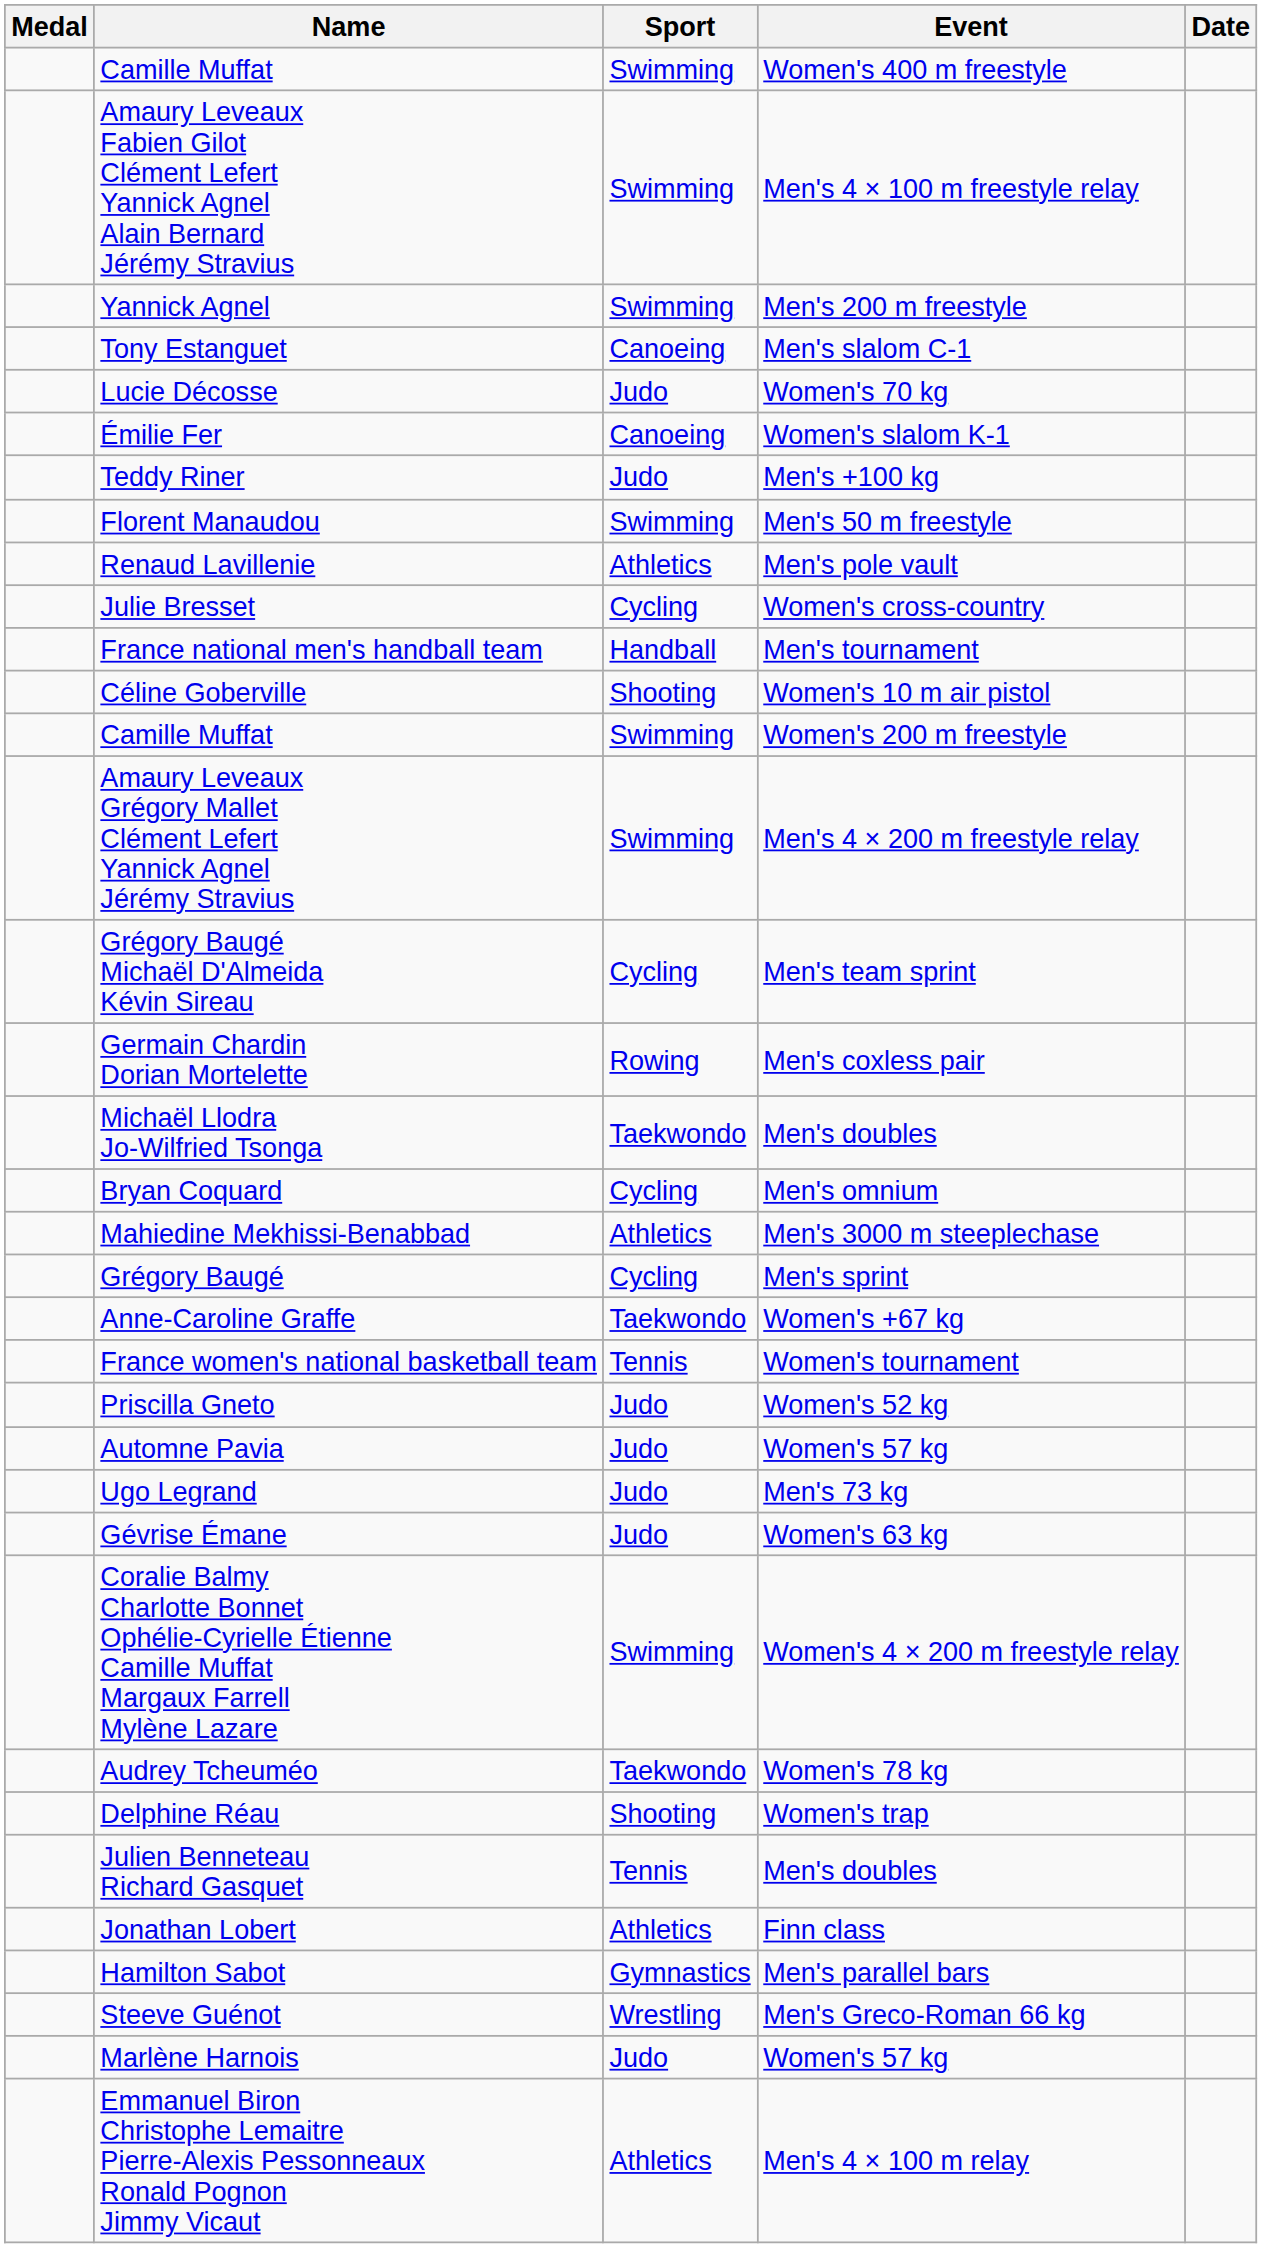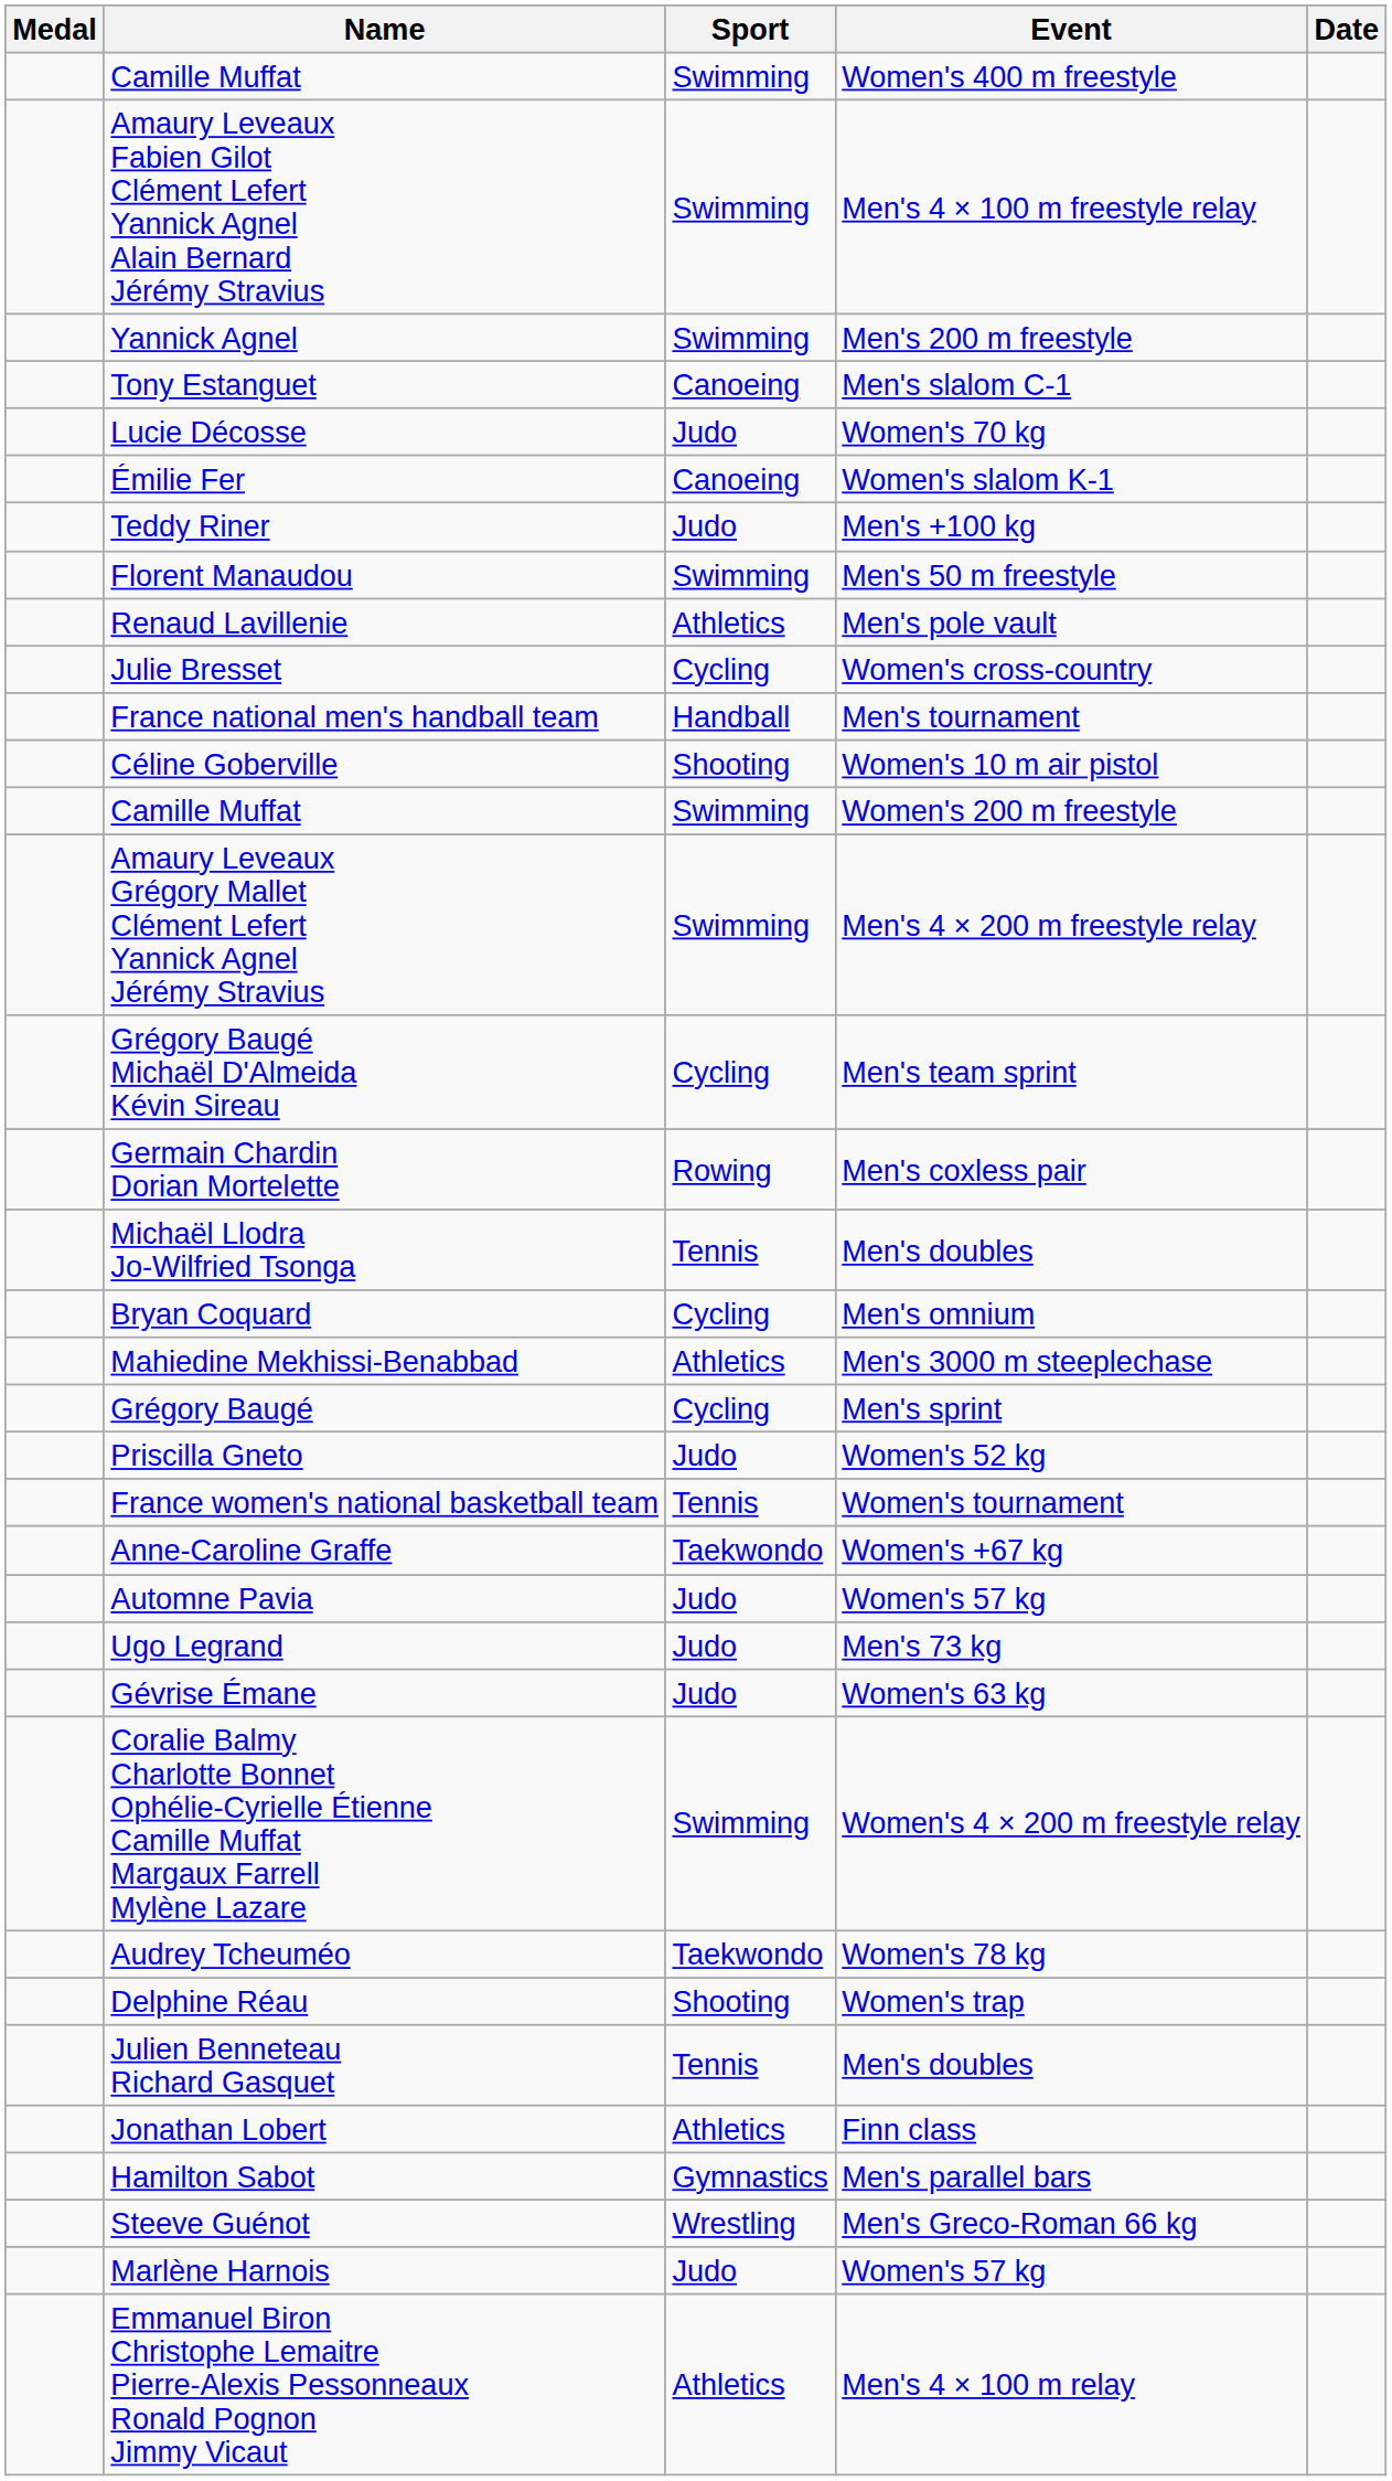Michaël Llodra Jo-Wilfried Tsonga | Sport: Taekwondo -> Tennis
rows swapped: Anne-Caroline Graffe <-> Priscilla Gneto
